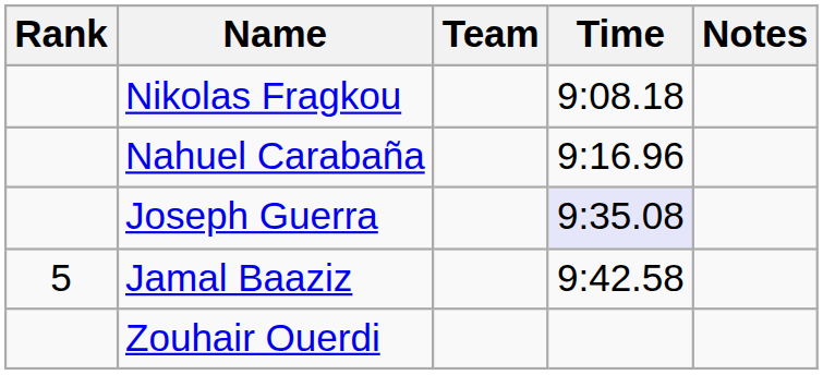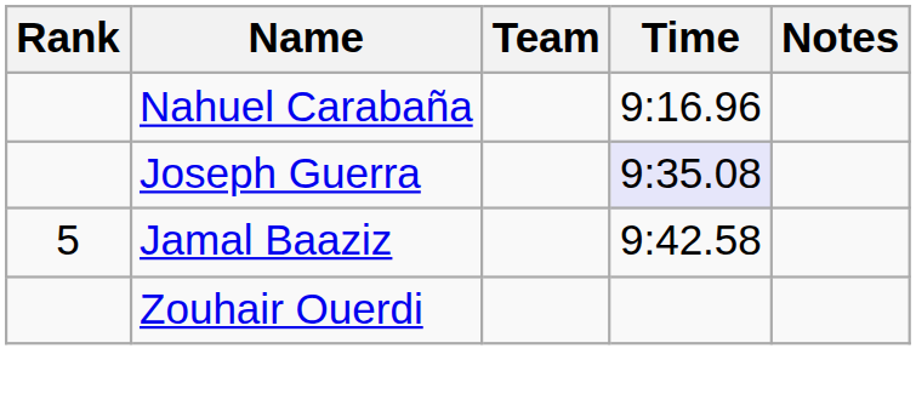- row: Nikolas Fragkou | 9:08.18
